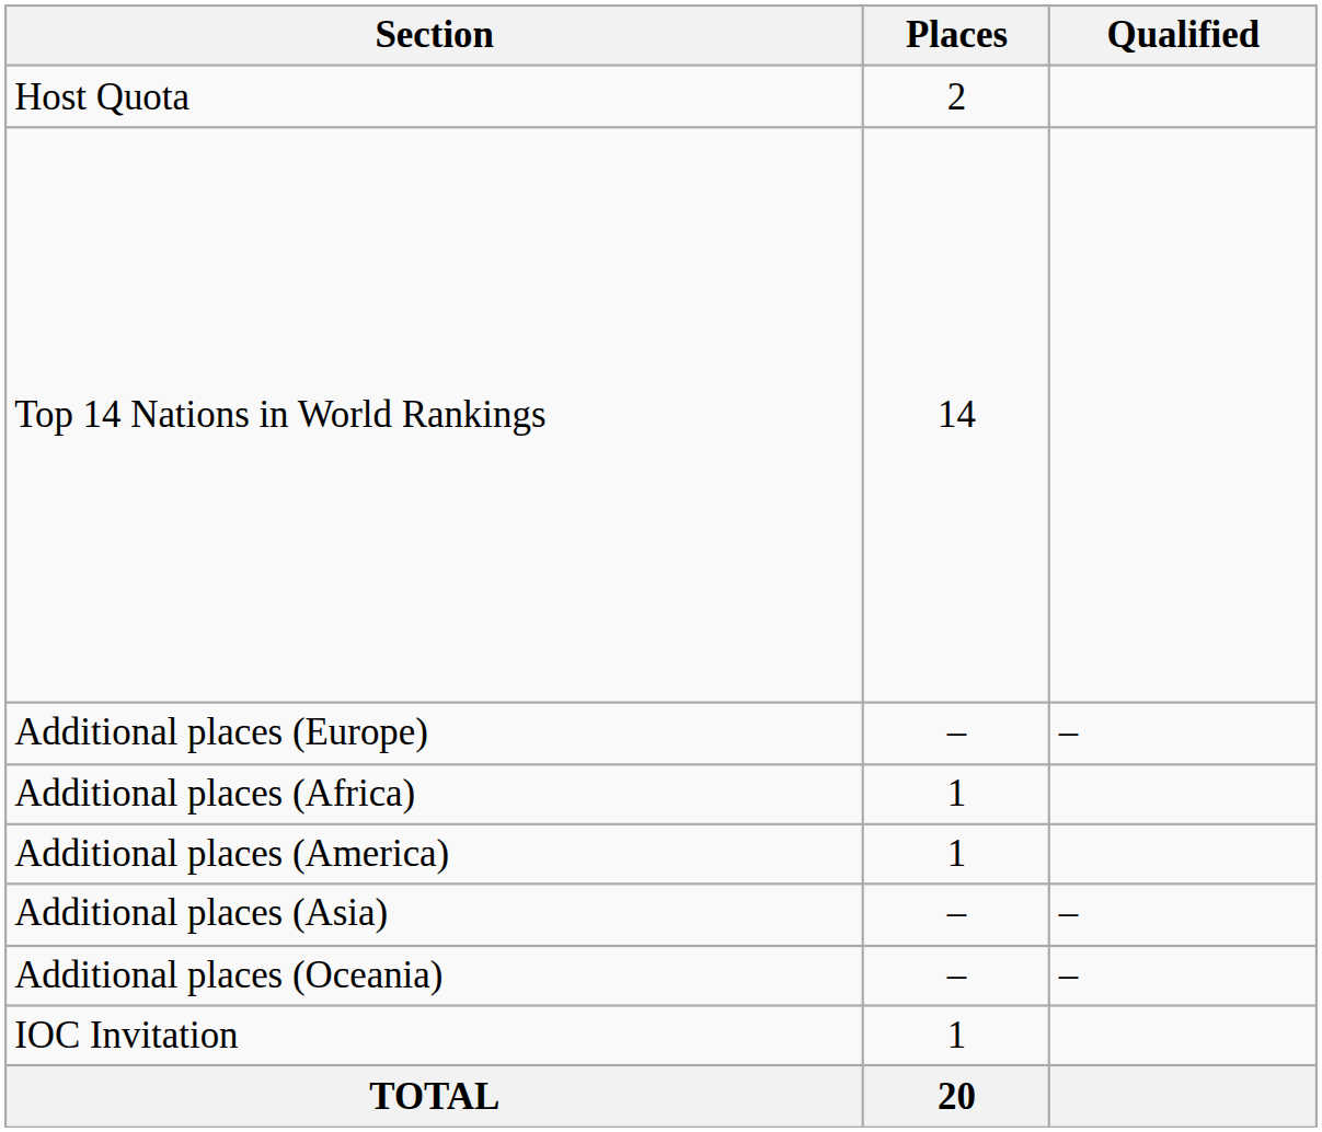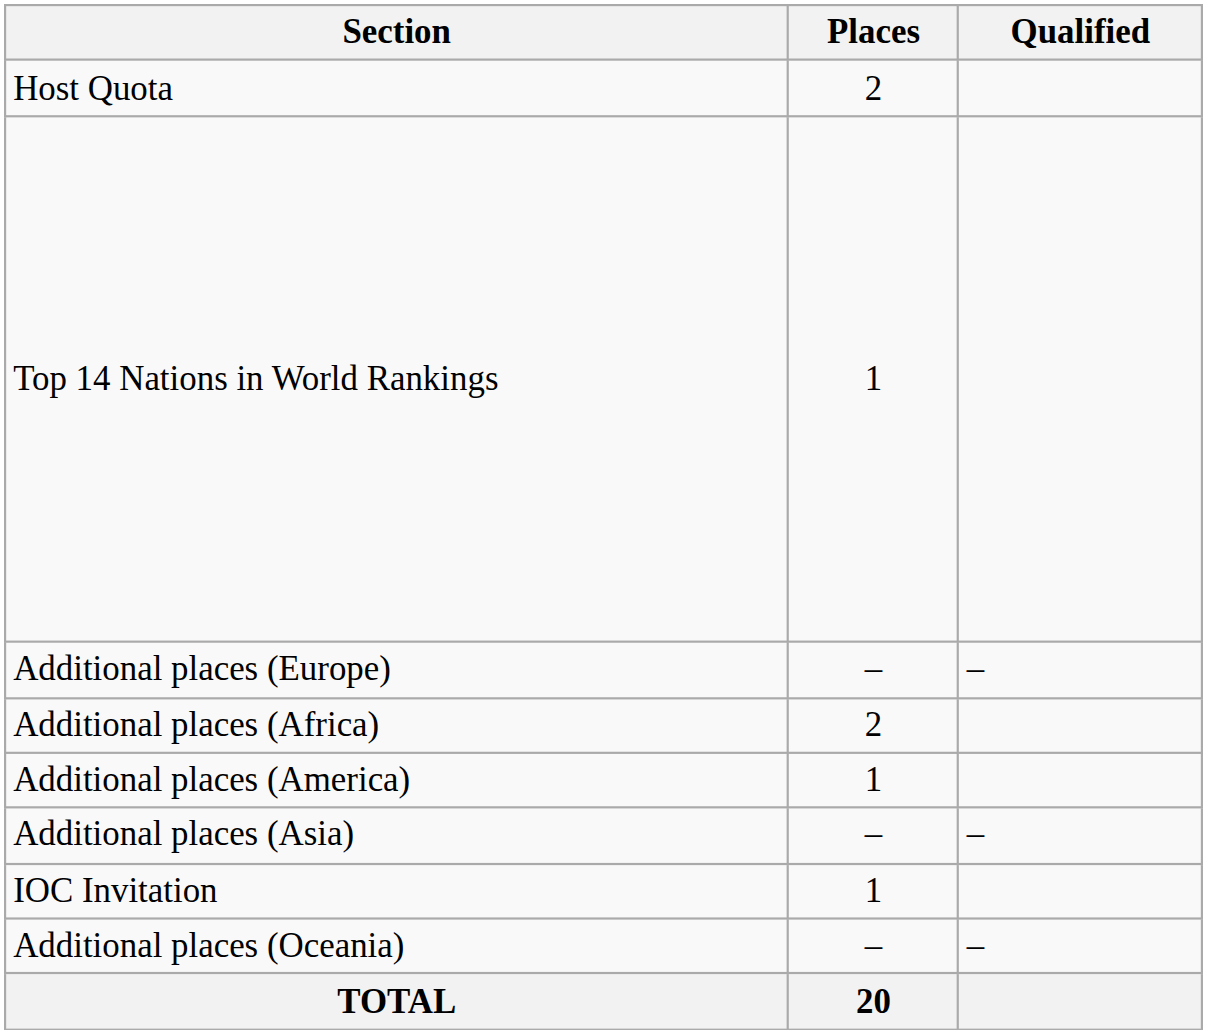Top 14 Nations in World Rankings | Places: 14 -> 1
Additional places (Africa) | Places: 1 -> 2
rows swapped: Additional places (Oceania) <-> IOC Invitation
